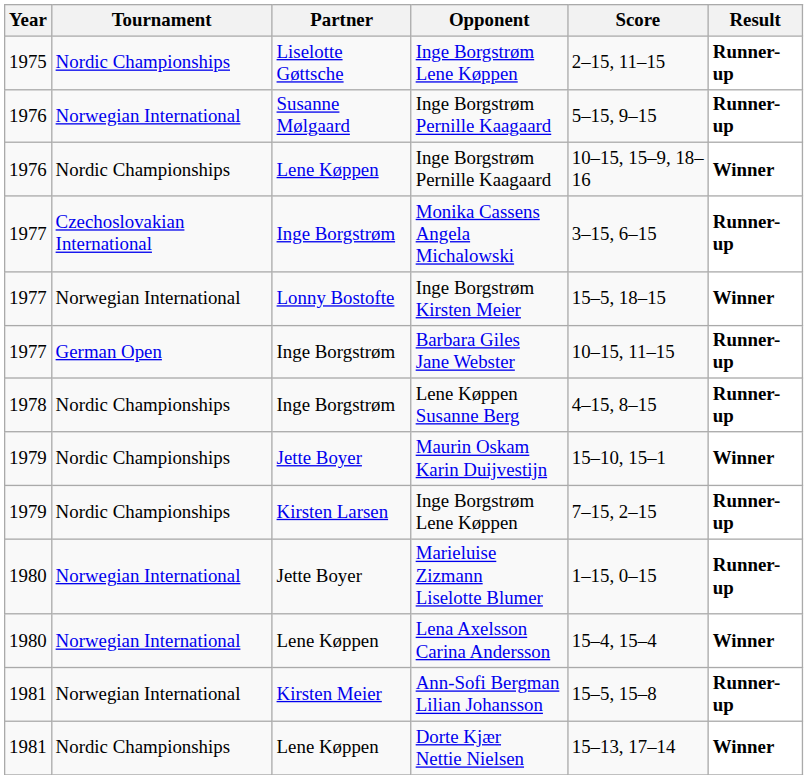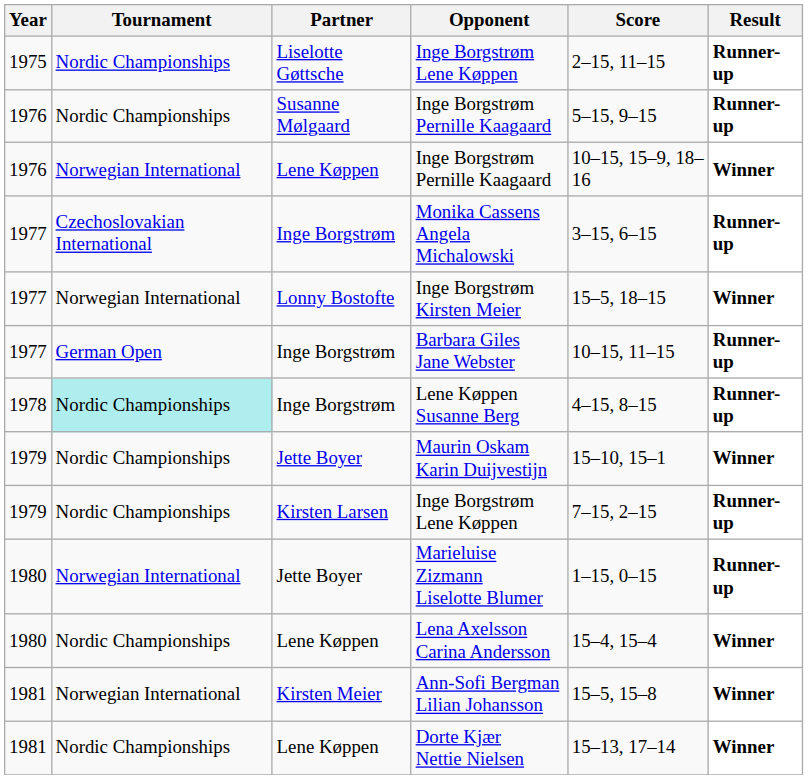Susanne Mølgaard / Inge Borgstrøm Pernille Kaagaard | Tournament: Norwegian International -> Nordic Championships
Lene Køppen / Inge Borgstrøm Pernille Kaagaard | Tournament: Nordic Championships -> Norwegian International
Lene Køppen Susanne Berg | Tournament: no background -> paleturquoise background
Lena Axelsson Carina Andersson | Tournament: Norwegian International -> Nordic Championships
Ann-Sofi Bergman Lilian Johansson | Result: Runner-up -> Winner
